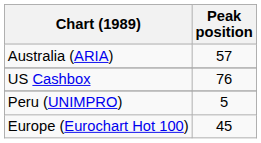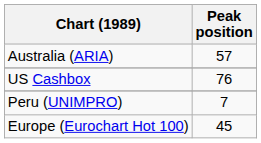Peru (UNIMPRO) | Peak position: 5 -> 7
